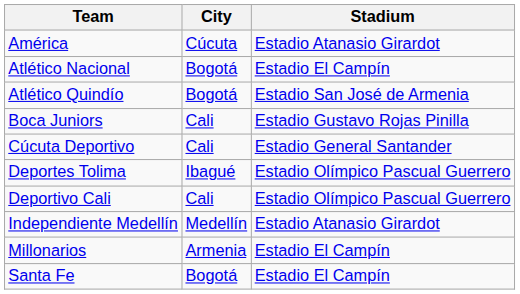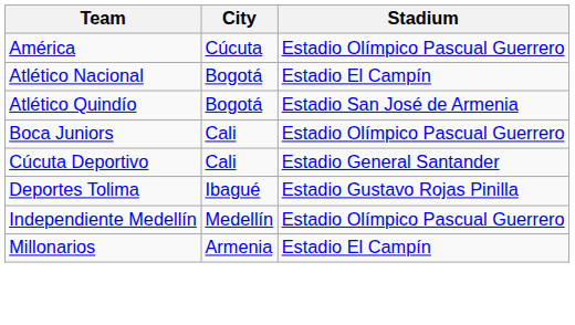América | Stadium: Estadio Atanasio Girardot -> Estadio Olímpico Pascual Guerrero
Boca Juniors | Stadium: Estadio Gustavo Rojas Pinilla -> Estadio Olímpico Pascual Guerrero
Deportes Tolima | Stadium: Estadio Olímpico Pascual Guerrero -> Estadio Gustavo Rojas Pinilla
- row: Deportivo Cali | Cali | Estadio Olímpico Pascual Guerrero
Independiente Medellín | Stadium: Estadio Atanasio Girardot -> Estadio Olímpico Pascual Guerrero
- row: Santa Fe | Bogotá | Estadio El Campín
